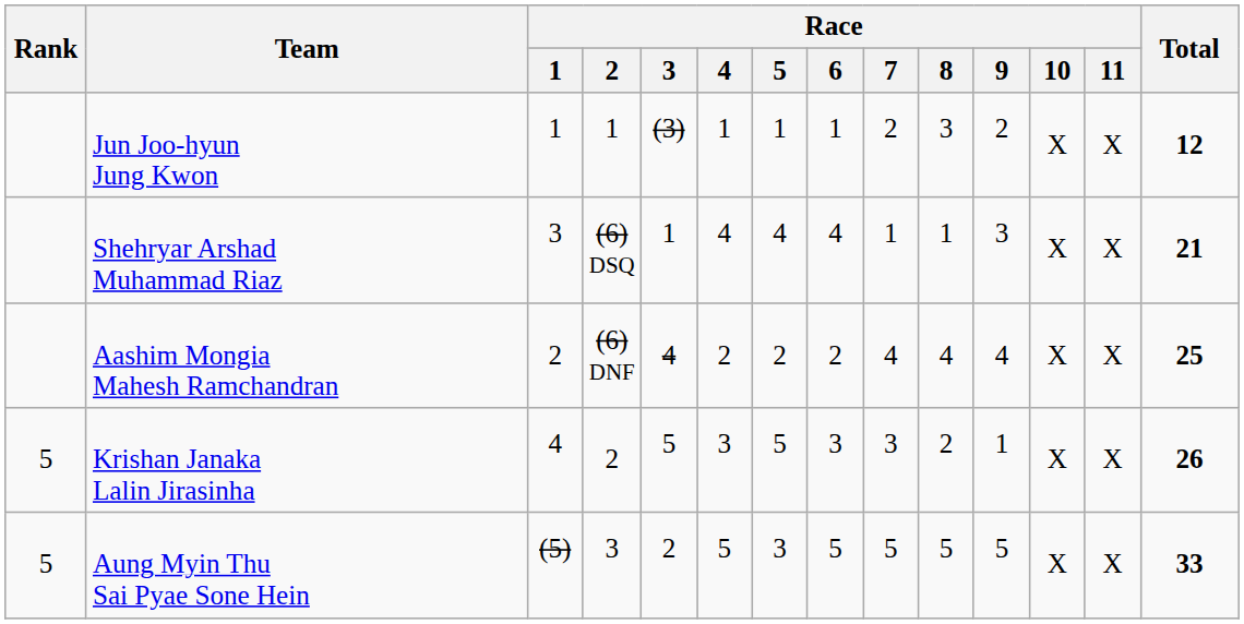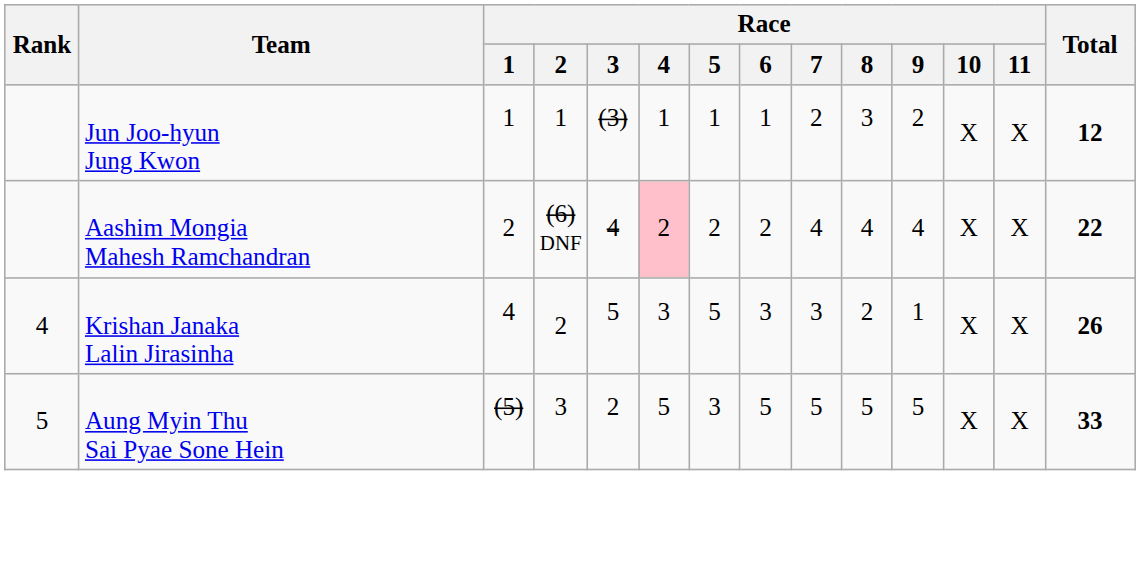- row: Shehryar Arshad Muhammad Riaz | 3 | (6) DSQ | 1 | 4 | 4 | 4 | 1 | 1 | 3 | X | X | 21
Aashim Mongia Mahesh Ramchandran | Race / 4: no background -> pink background
Aashim Mongia Mahesh Ramchandran | Total: 25 -> 22
Krishan Janaka Lalin Jirasinha | Rank: 5 -> 4
